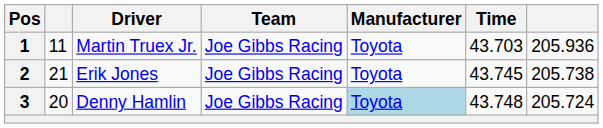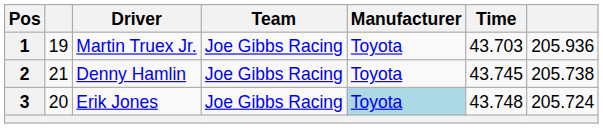1 | column 2: 11 -> 19
2 | Driver: Erik Jones -> Denny Hamlin
3 | Driver: Denny Hamlin -> Erik Jones
